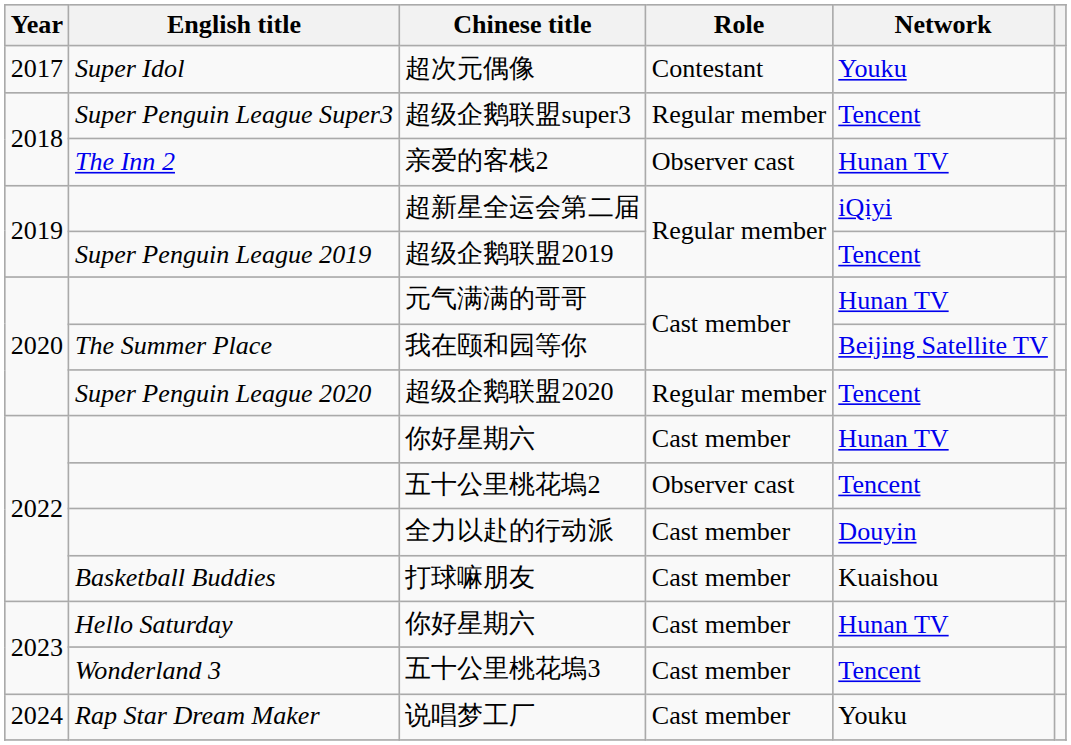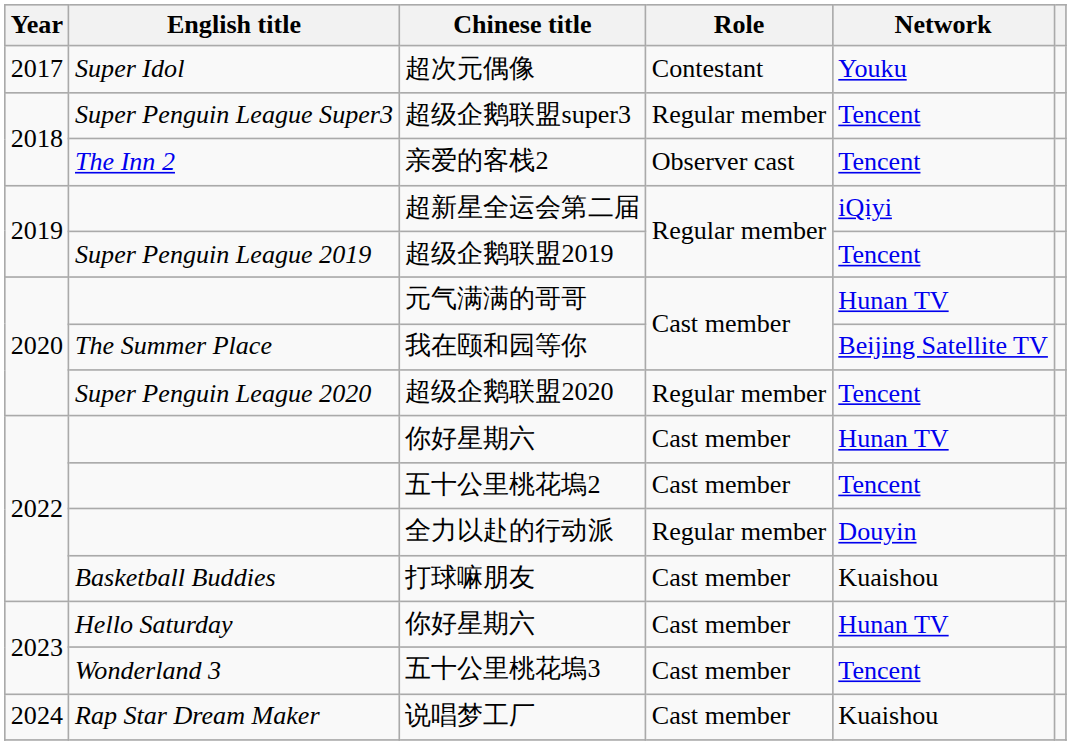亲爱的客栈2 | Network: Hunan TV -> Tencent
五十公里桃花塢2 | Role: Observer cast -> Cast member
全力以赴的行动派 | Role: Cast member -> Regular member
说唱梦工厂 | Network: Youku -> Kuaishou
